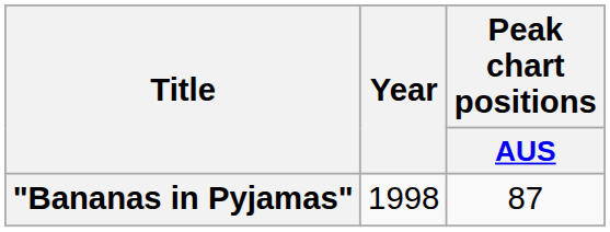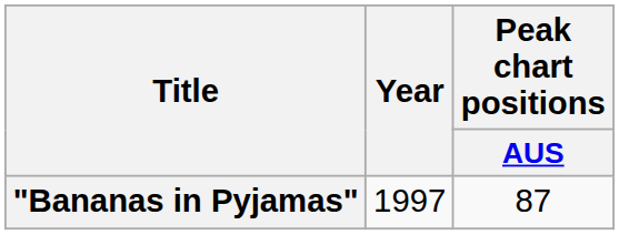"Bananas in Pyjamas" | Year: 1998 -> 1997
